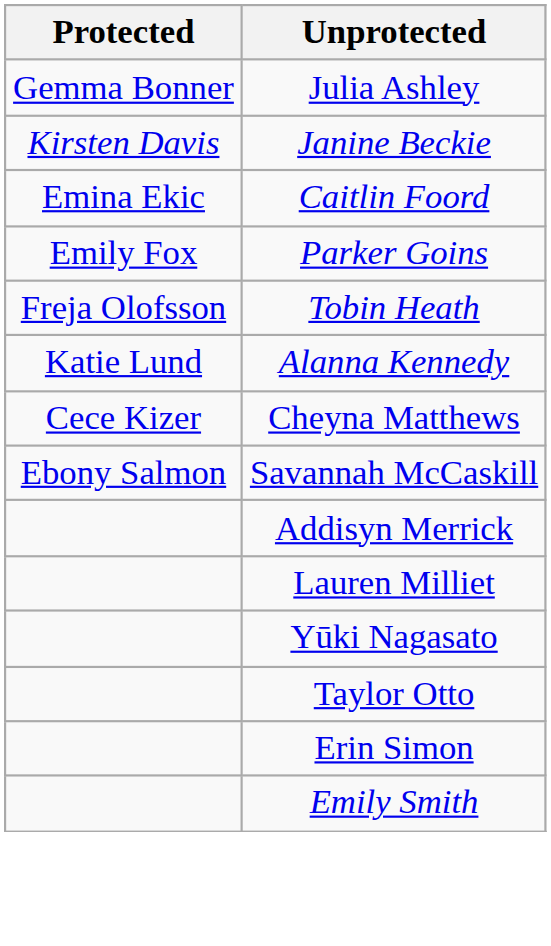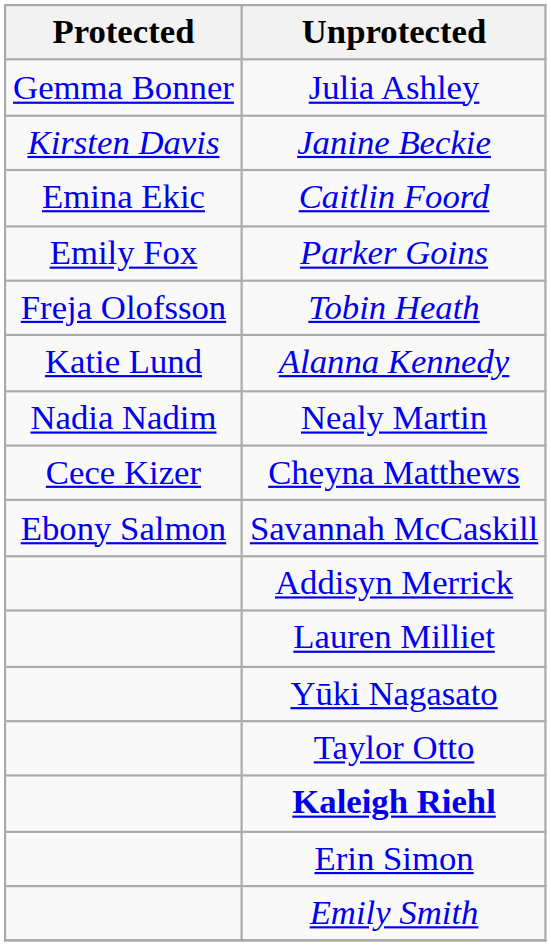+ row: Nadia Nadim | Nealy Martin
+ row: Kaleigh Riehl
